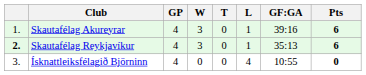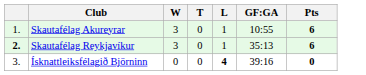- column: GP | 4 | 4 | 4
Skautafélag Akureyrar | GF:GA: 39:16 -> 10:55
Ísknattleiksfélagið Björninn | L: normal -> bold
Ísknattleiksfélagið Björninn | GF:GA: 10:55 -> 39:16
